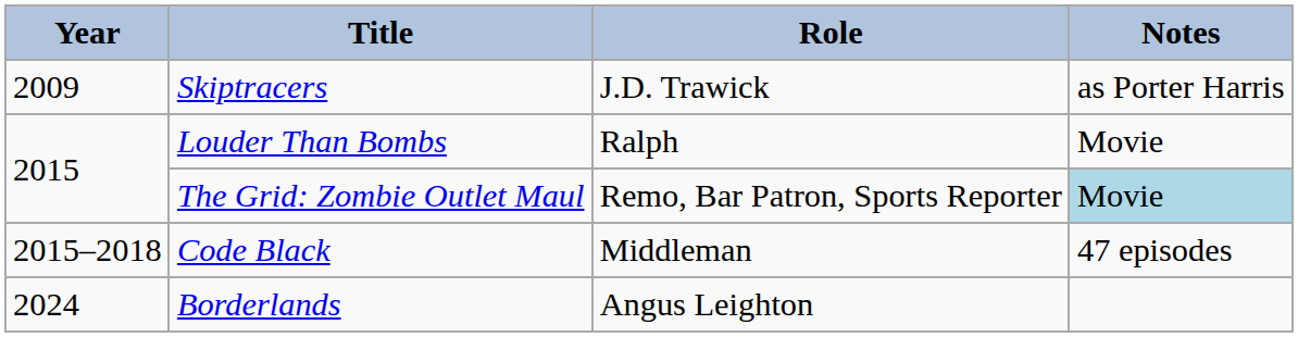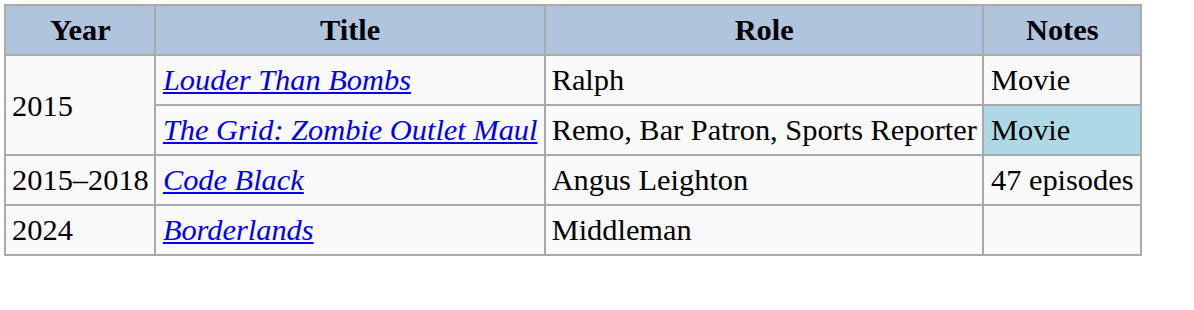- row: 2009 | Skiptracers | J.D. Trawick | as Porter Harris
Code Black | Role: Middleman -> Angus Leighton
Borderlands | Role: Angus Leighton -> Middleman
